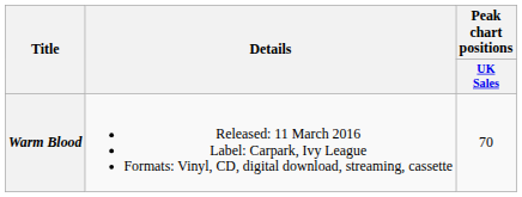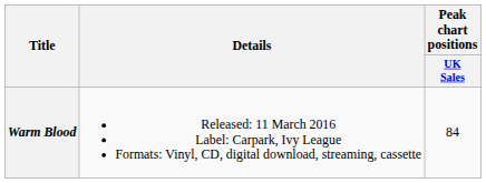Warm Blood | Peak chart positions / UK Sales: 70 -> 84
